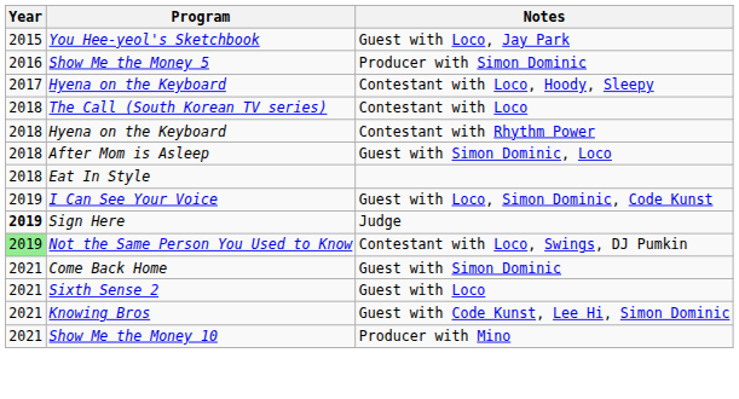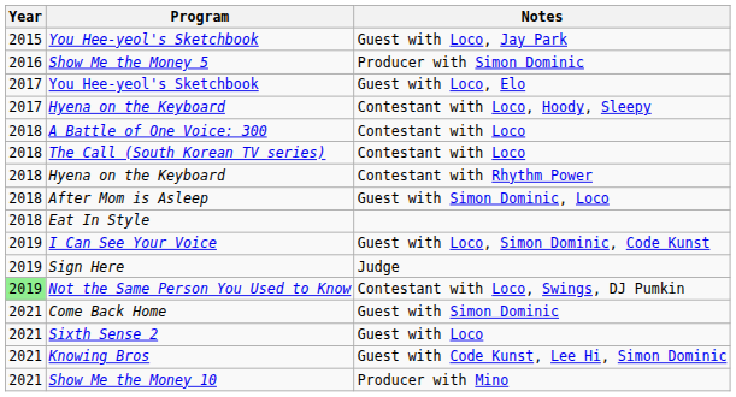+ row: 2017 | You Hee-yeol's Sketchbook | Guest with Loco, Elo
+ row: 2018 | A Battle of One Voice: 300 | Contestant with Loco
Judge | Year: bold -> normal
